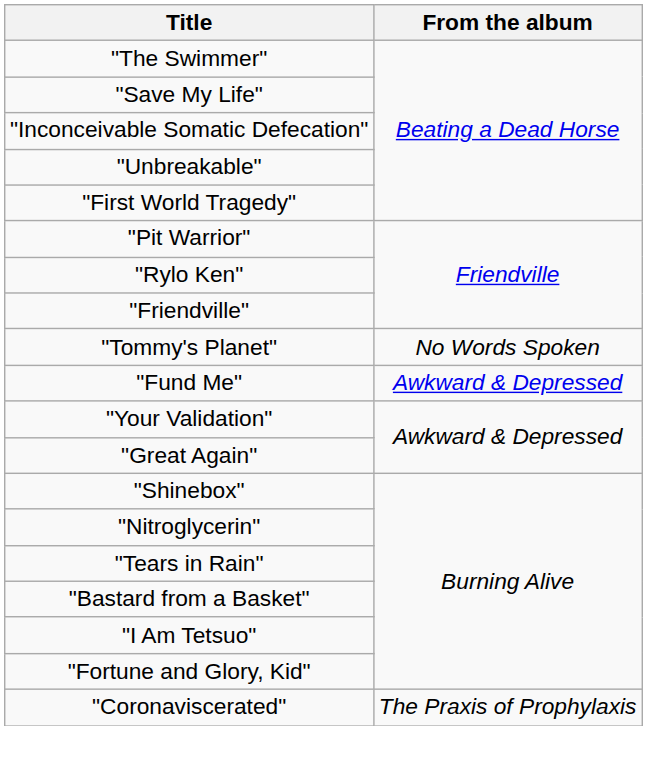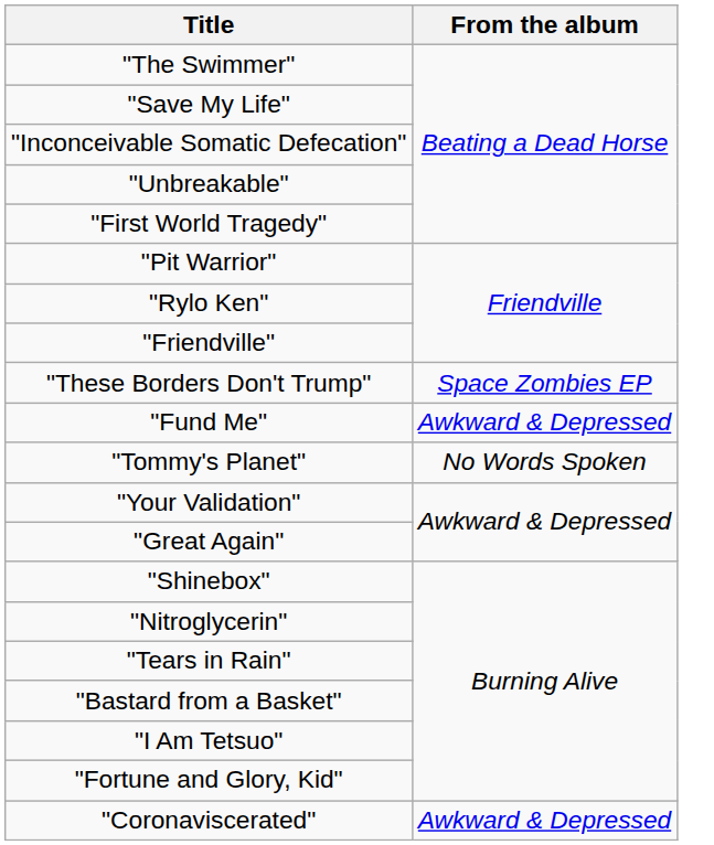+ row: "These Borders Don't Trump" | Space Zombies EP
rows swapped: "Fund Me" <-> "Tommy's Planet"
"Coronaviscerated" | From the album: The Praxis of Prophylaxis -> Awkward & Depressed
